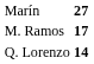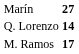rows swapped: M. Ramos <-> Q. Lorenzo
